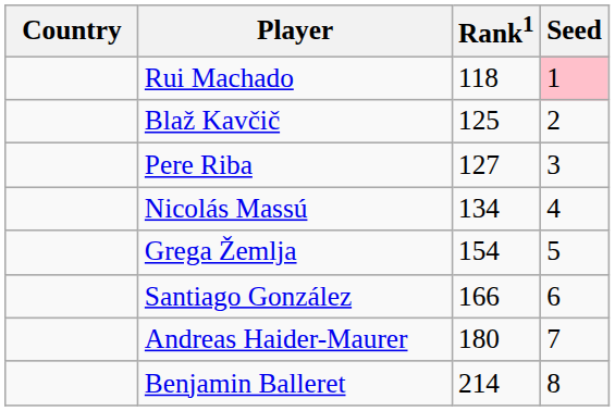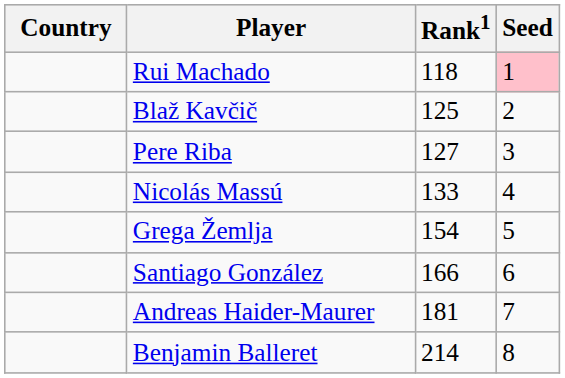Nicolás Massú | Rank1: 134 -> 133
Andreas Haider-Maurer | Rank1: 180 -> 181
